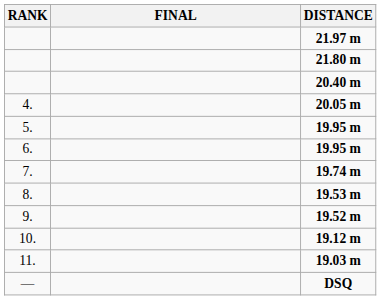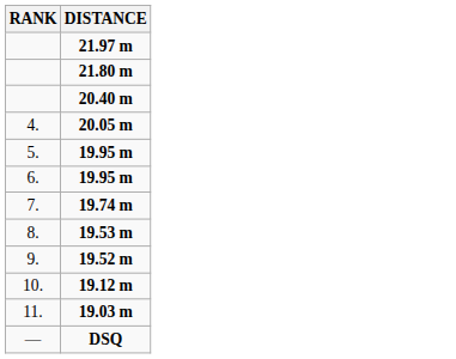- column: FINAL
